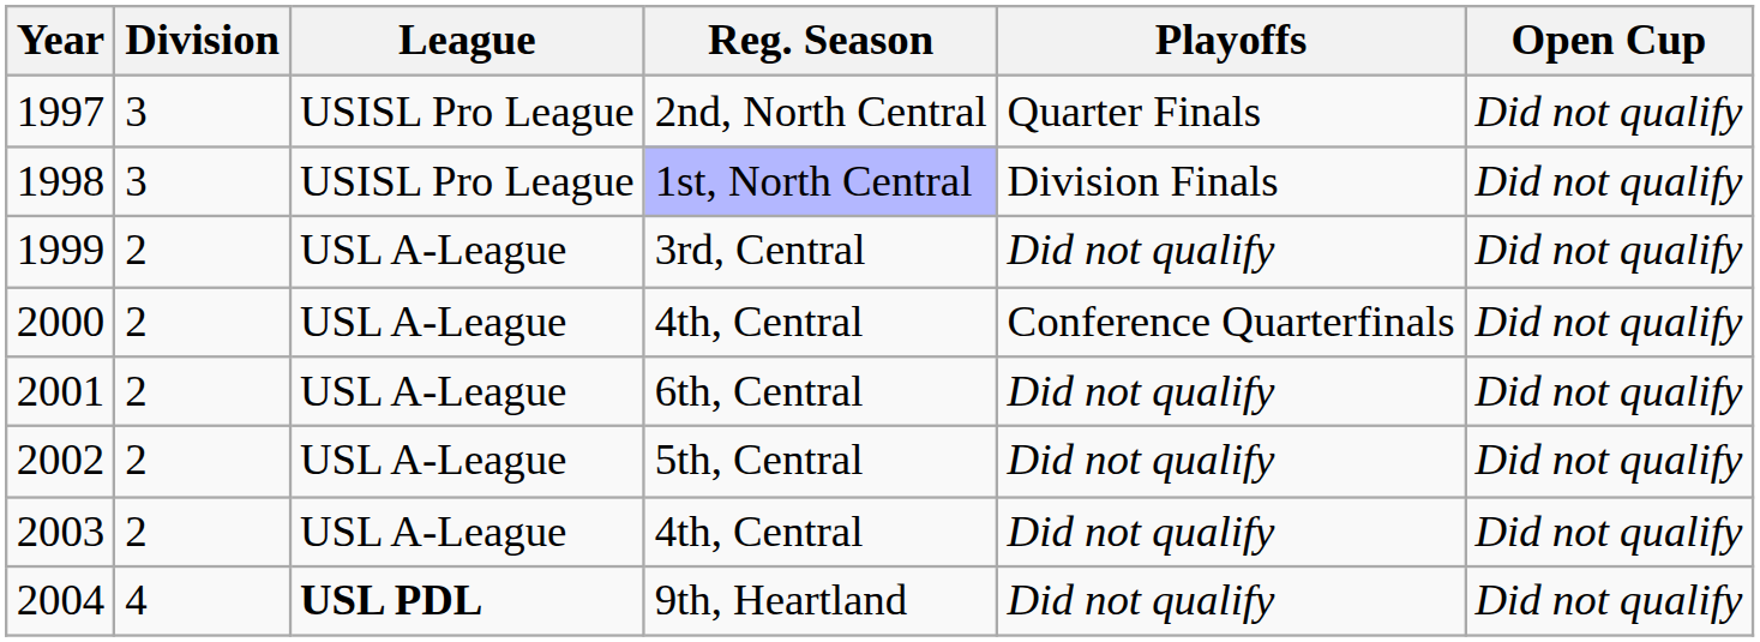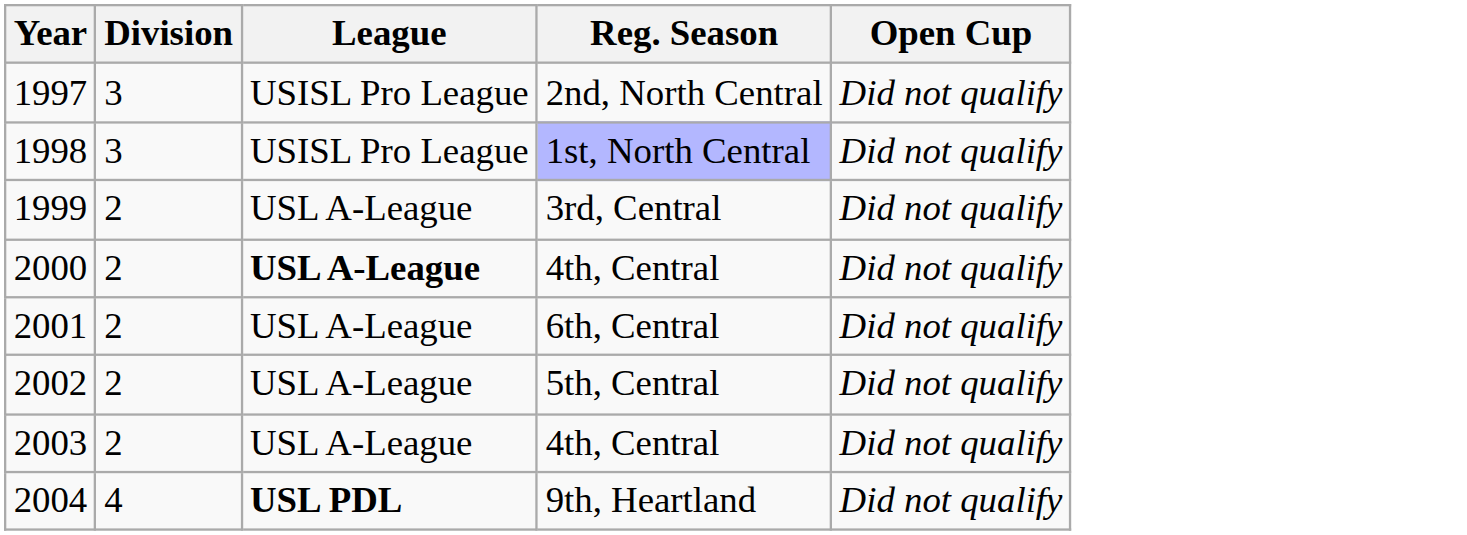- column: Playoffs | Quarter Finals | Division Finals | Did not qualify | Conference Quarterfinals | Did not qualify | Did not qualify | Did not qualify | Did not qualify
2000 | League: normal -> bold
